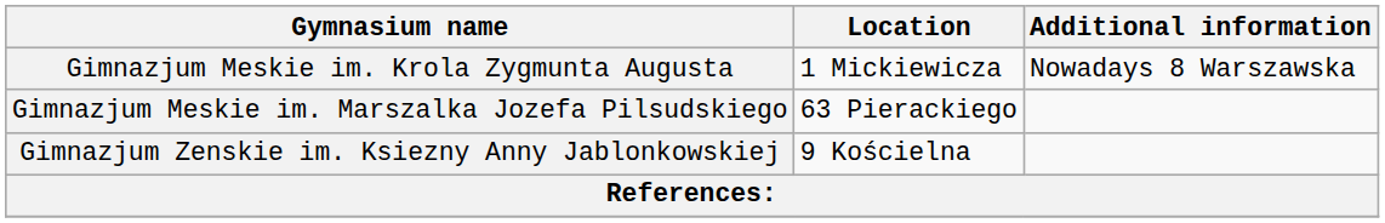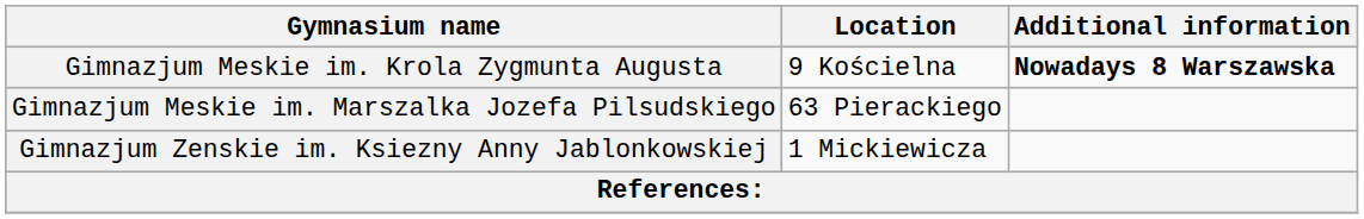Gimnazjum Meskie im. Krola Zygmunta Augusta | Location: 1 Mickiewicza -> 9 Kościelna
Gimnazjum Meskie im. Krola Zygmunta Augusta | Additional information: normal -> bold
Gimnazjum Zenskie im. Ksiezny Anny Jablonkowskiej | Location: 9 Kościelna -> 1 Mickiewicza
